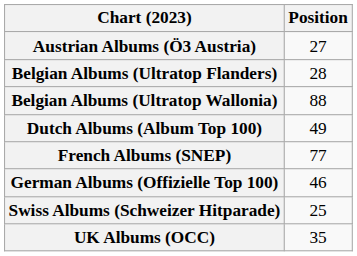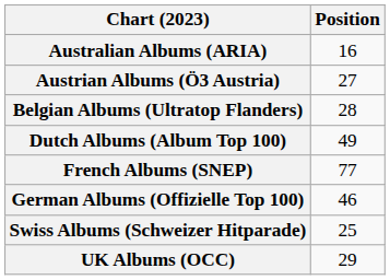+ row: Australian Albums (ARIA) | 16
- row: Belgian Albums (Ultratop Wallonia) | 88
UK Albums (OCC) | Position: 35 -> 29
